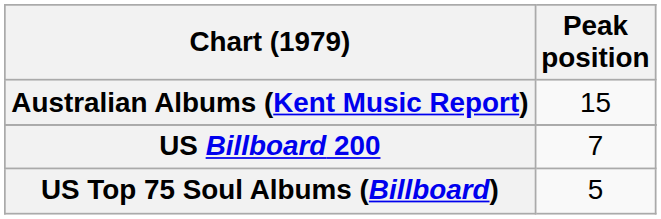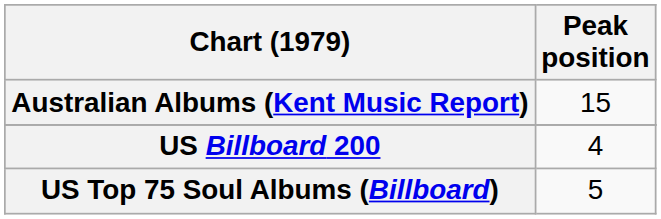US Billboard 200 | Peak position: 7 -> 4
